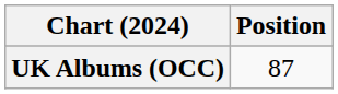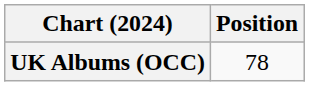UK Albums (OCC) | Position: 87 -> 78
